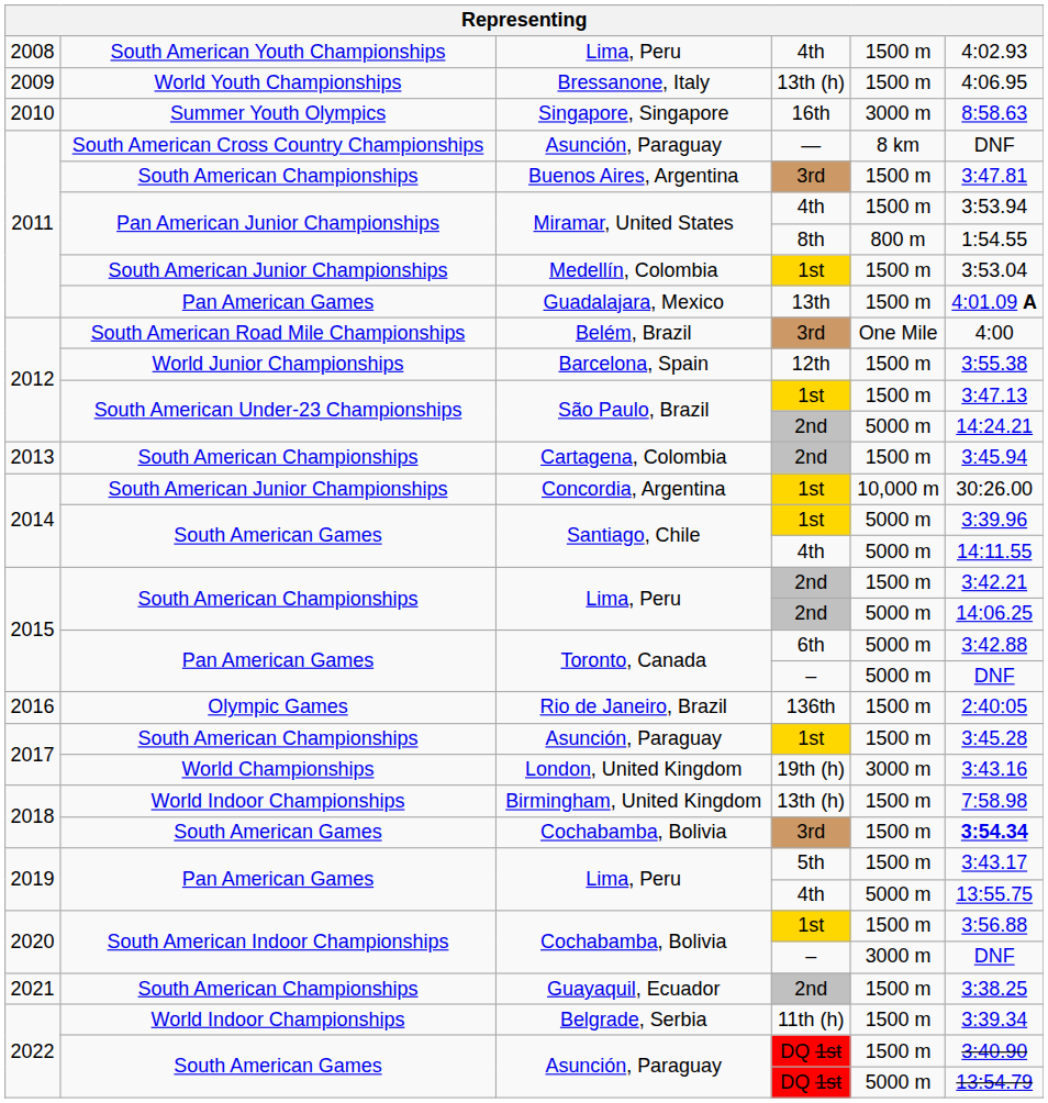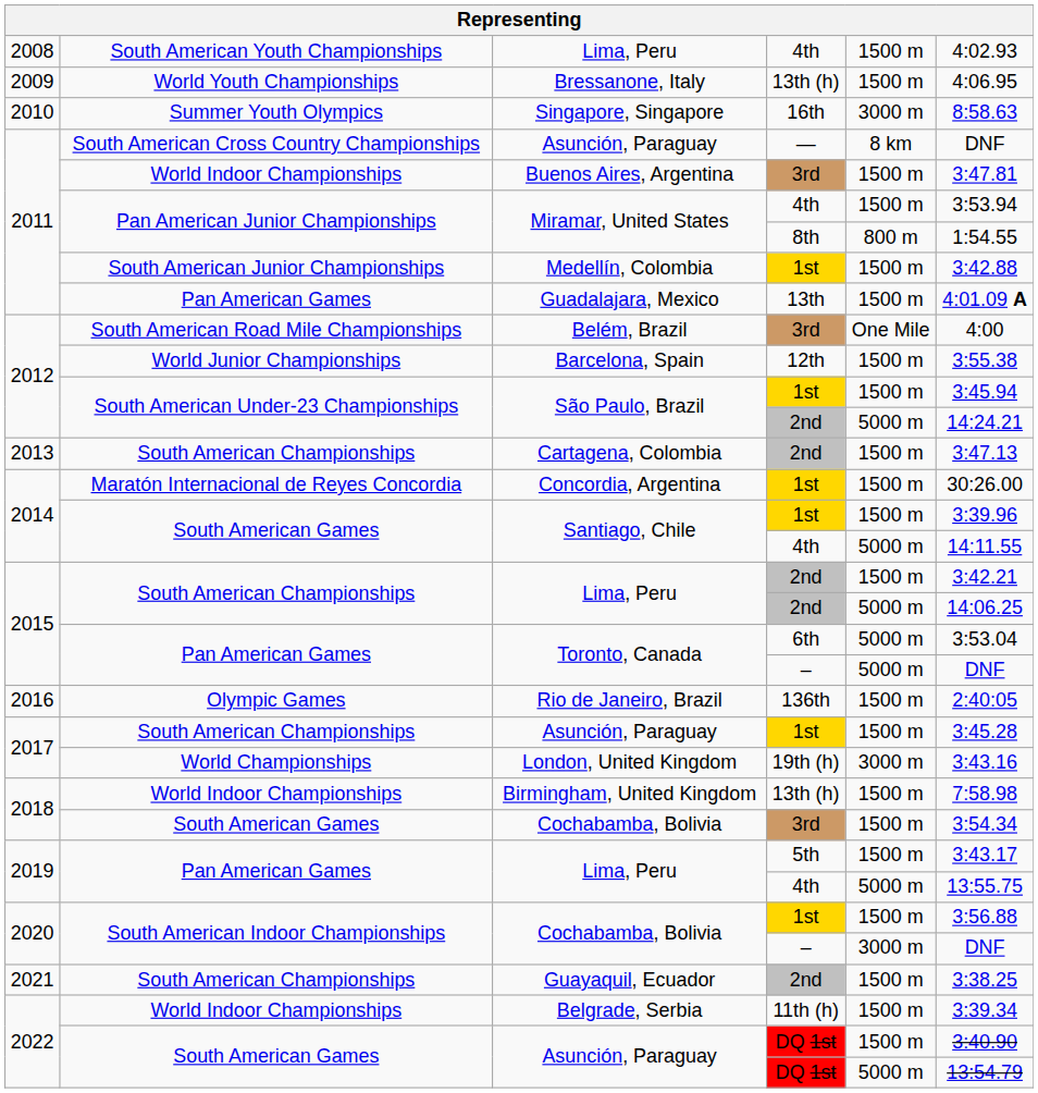Buenos Aires, Argentina | column 2: South American Championships -> World Indoor Championships
Medellín, Colombia | column 6: 3:53.04 -> 3:42.88
São Paulo, Brazil / 1st | column 6: 3:47.13 -> 3:45.94
Cartagena, Colombia | column 6: 3:45.94 -> 3:47.13
Concordia, Argentina | column 2: South American Junior Championships -> Maratón Internacional de Reyes Concordia
Concordia, Argentina | column 5: 10,000 m -> 1500 m
Santiago, Chile / 1st | column 5: 5000 m -> 1500 m
Toronto, Canada / 6th | column 6: 3:42.88 -> 3:53.04
Cochabamba, Bolivia / 3rd | column 6: bold -> normal
